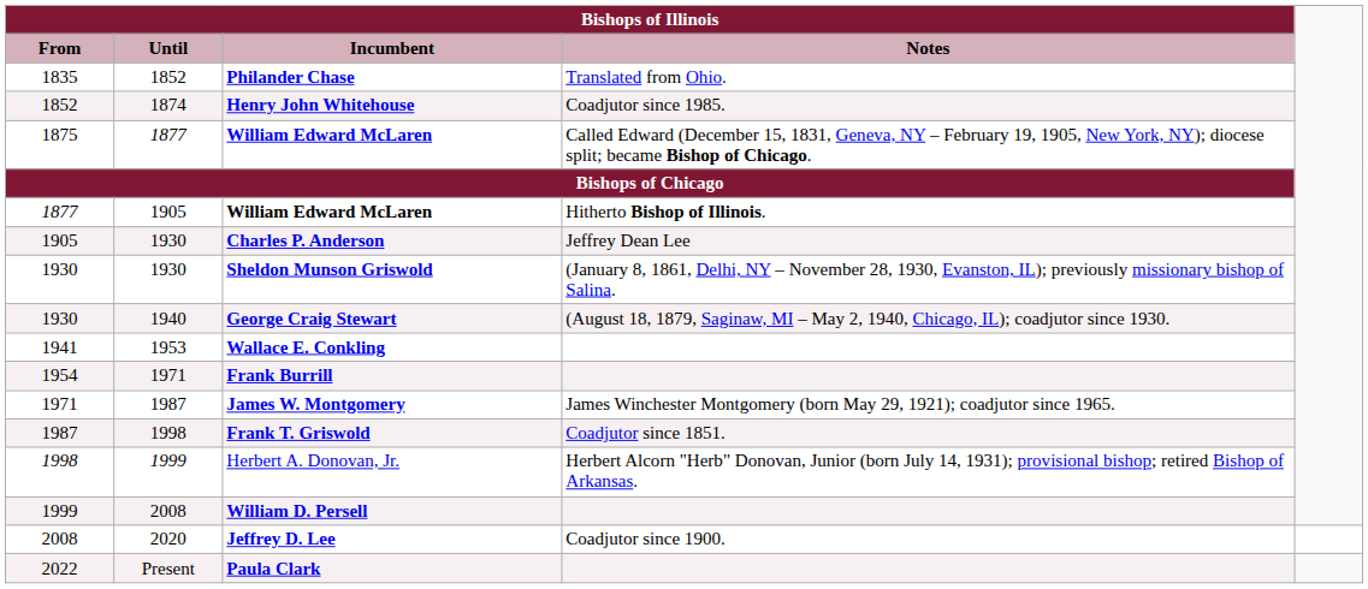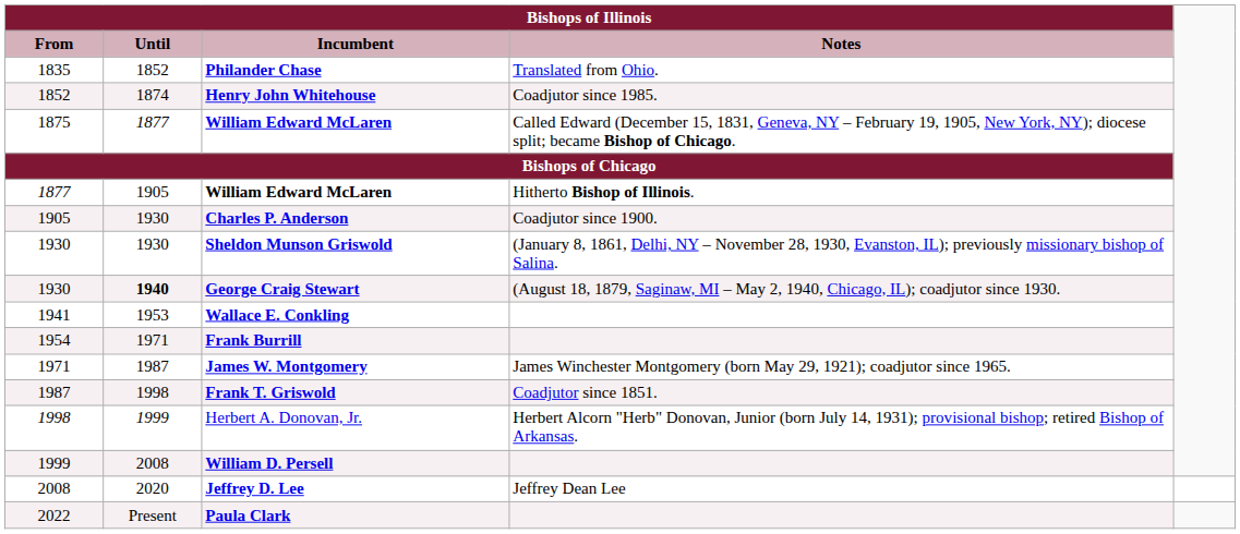Charles P. Anderson | Bishops of Illinois / Notes: Jeffrey Dean Lee -> Coadjutor since 1900.
George Craig Stewart | Bishops of Illinois / Until: normal -> bold
Jeffrey D. Lee | Bishops of Illinois / Notes: Coadjutor since 1900. -> Jeffrey Dean Lee
